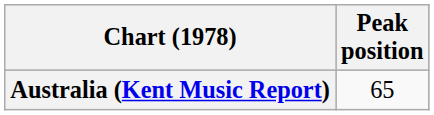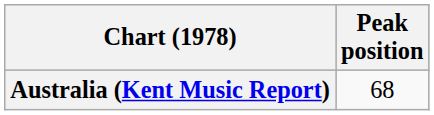Australia (Kent Music Report) | Peak position: 65 -> 68
